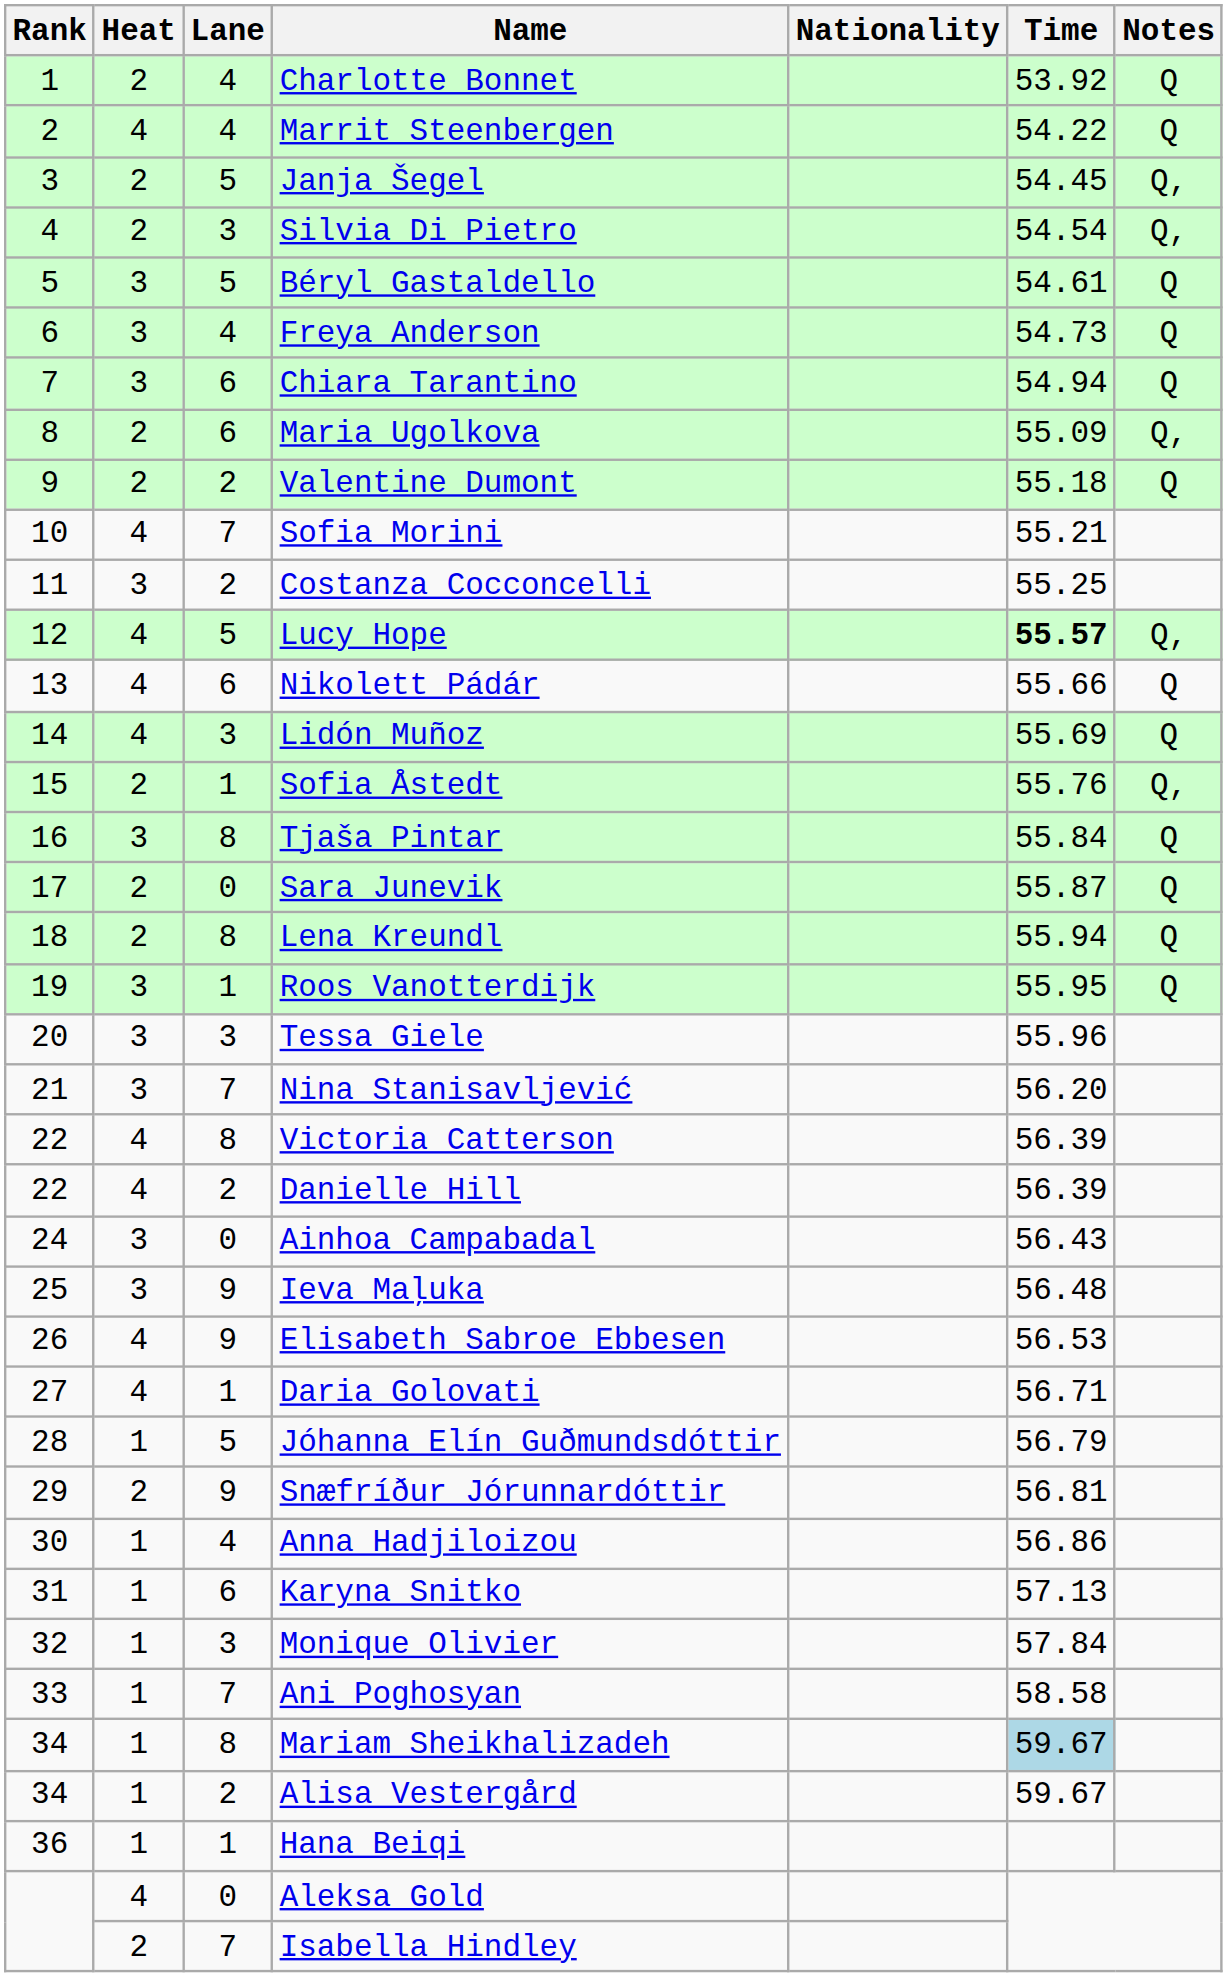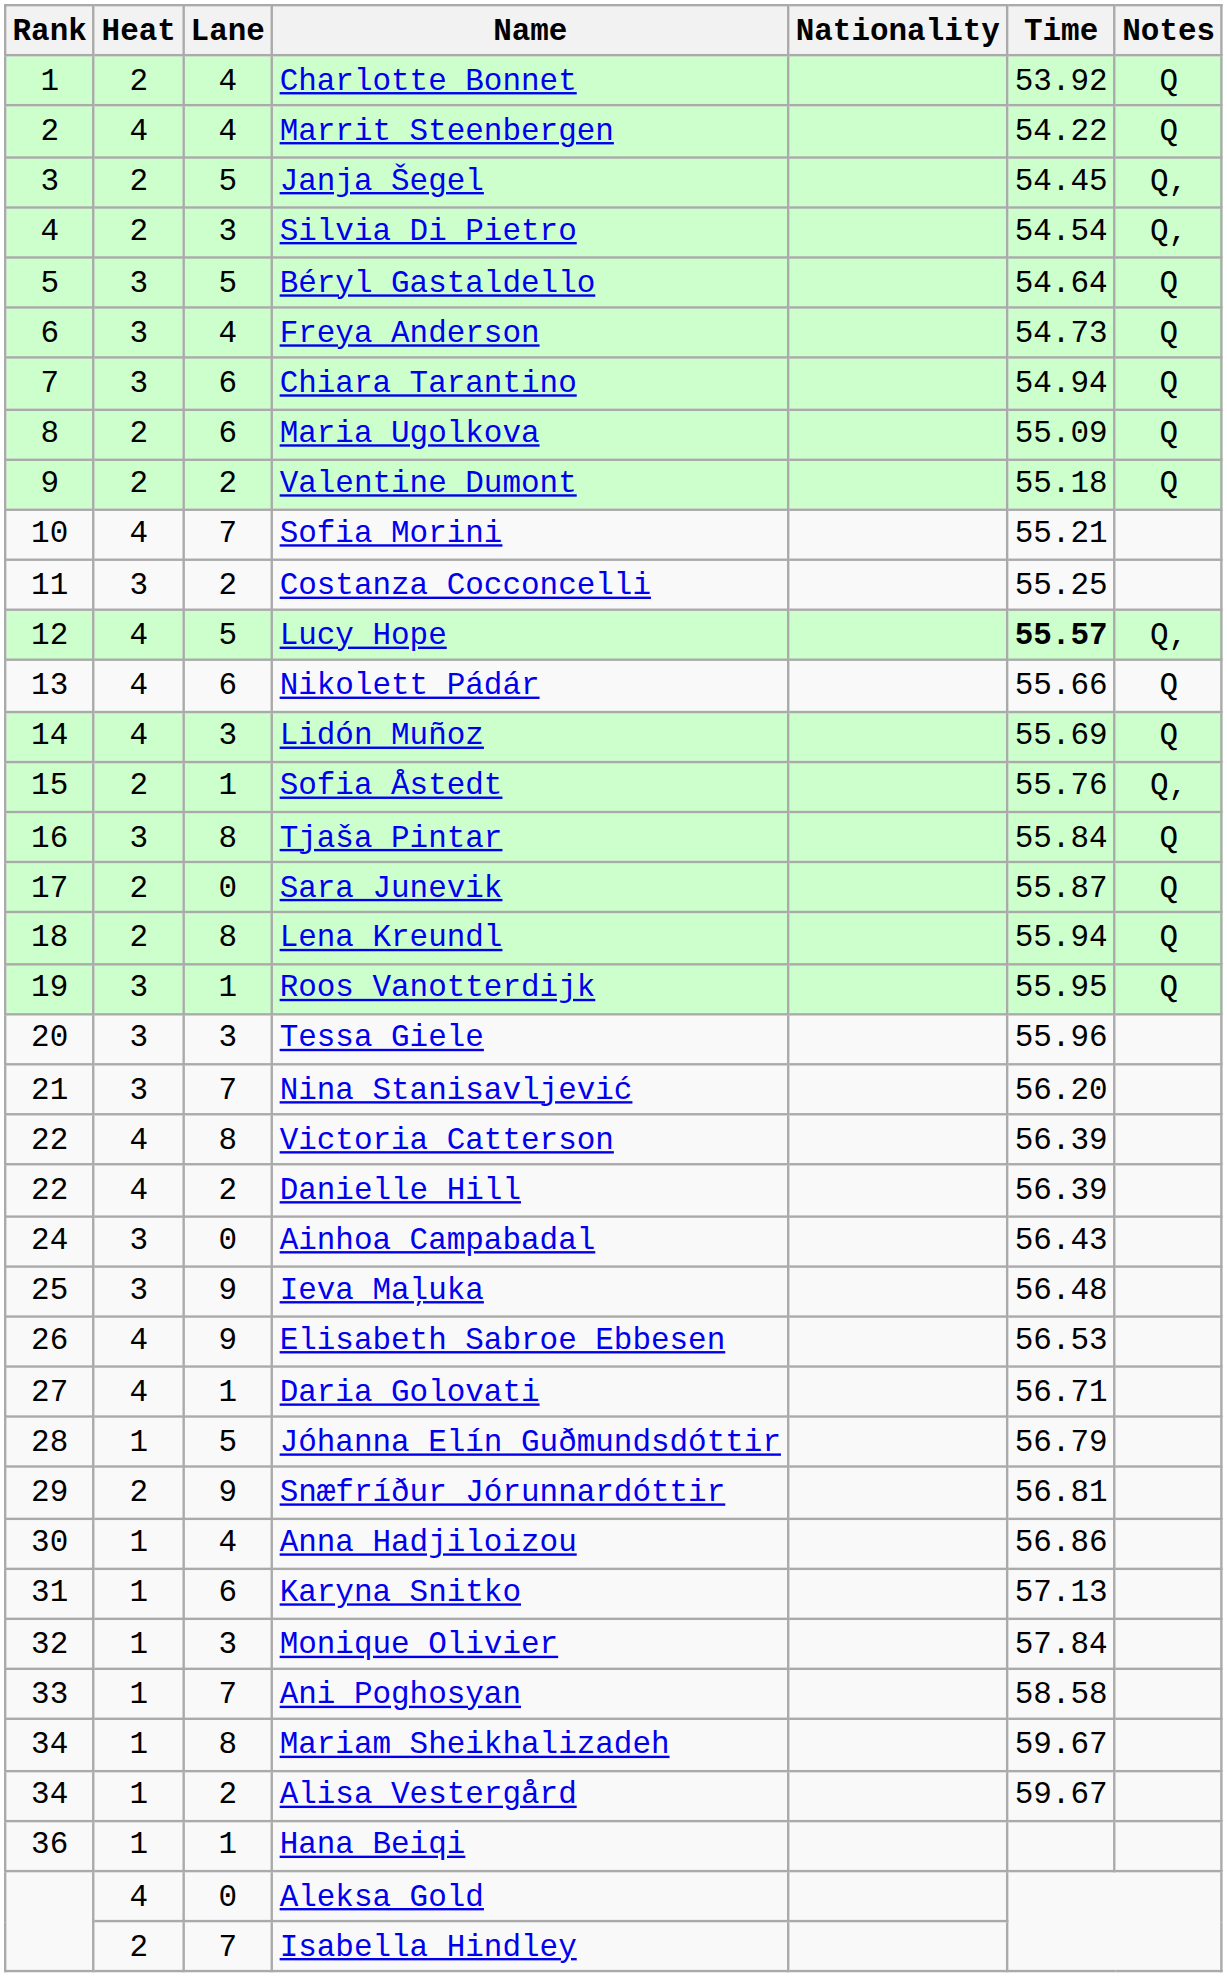Béryl Gastaldello | Time: 54.61 -> 54.64
Maria Ugolkova | Notes: Q, -> Q
Mariam Sheikhalizadeh | Time: lightblue background -> no background
